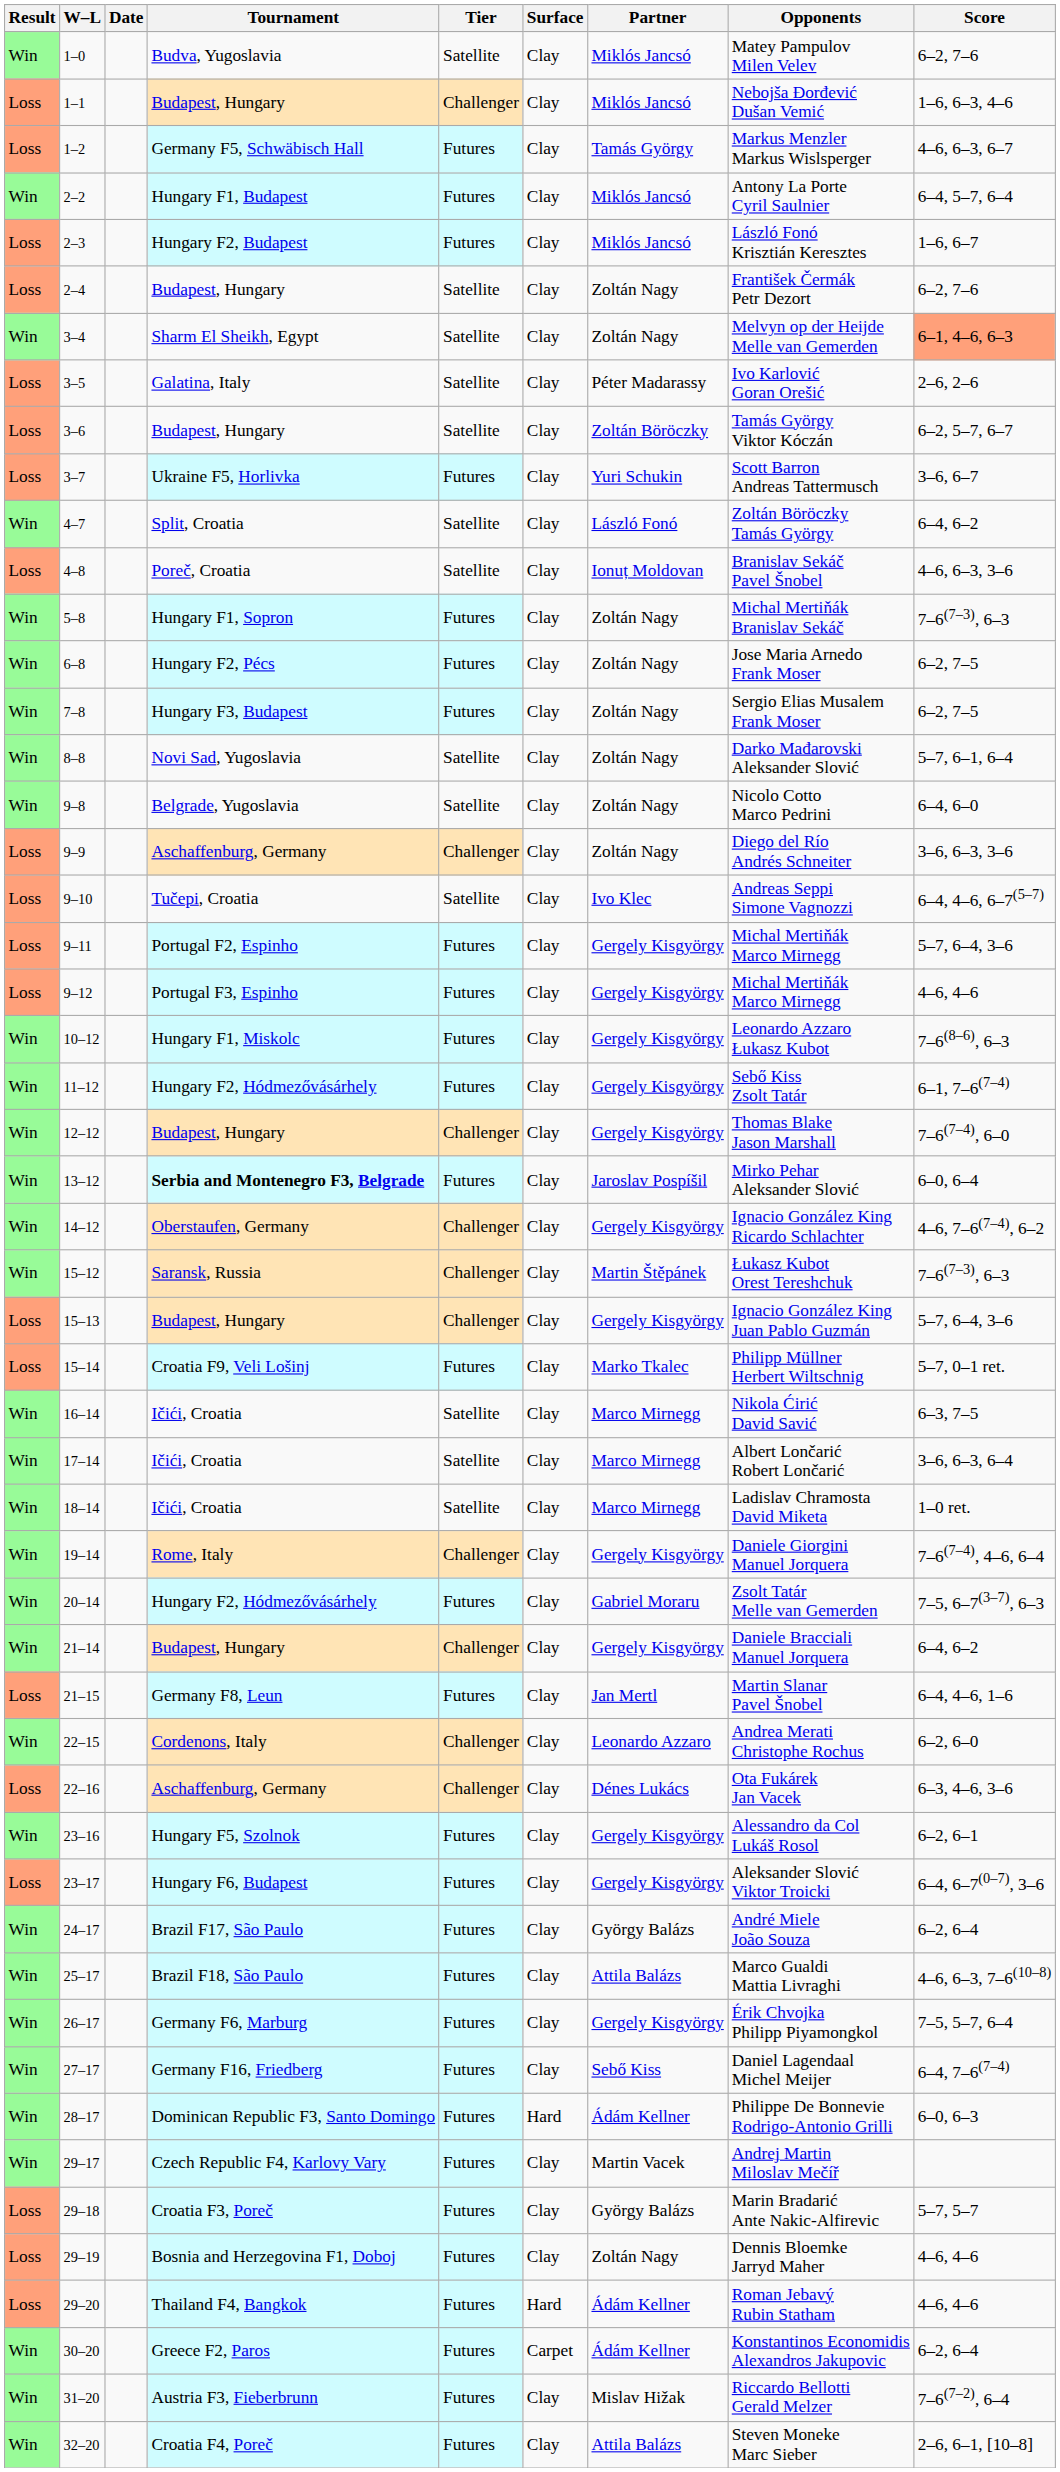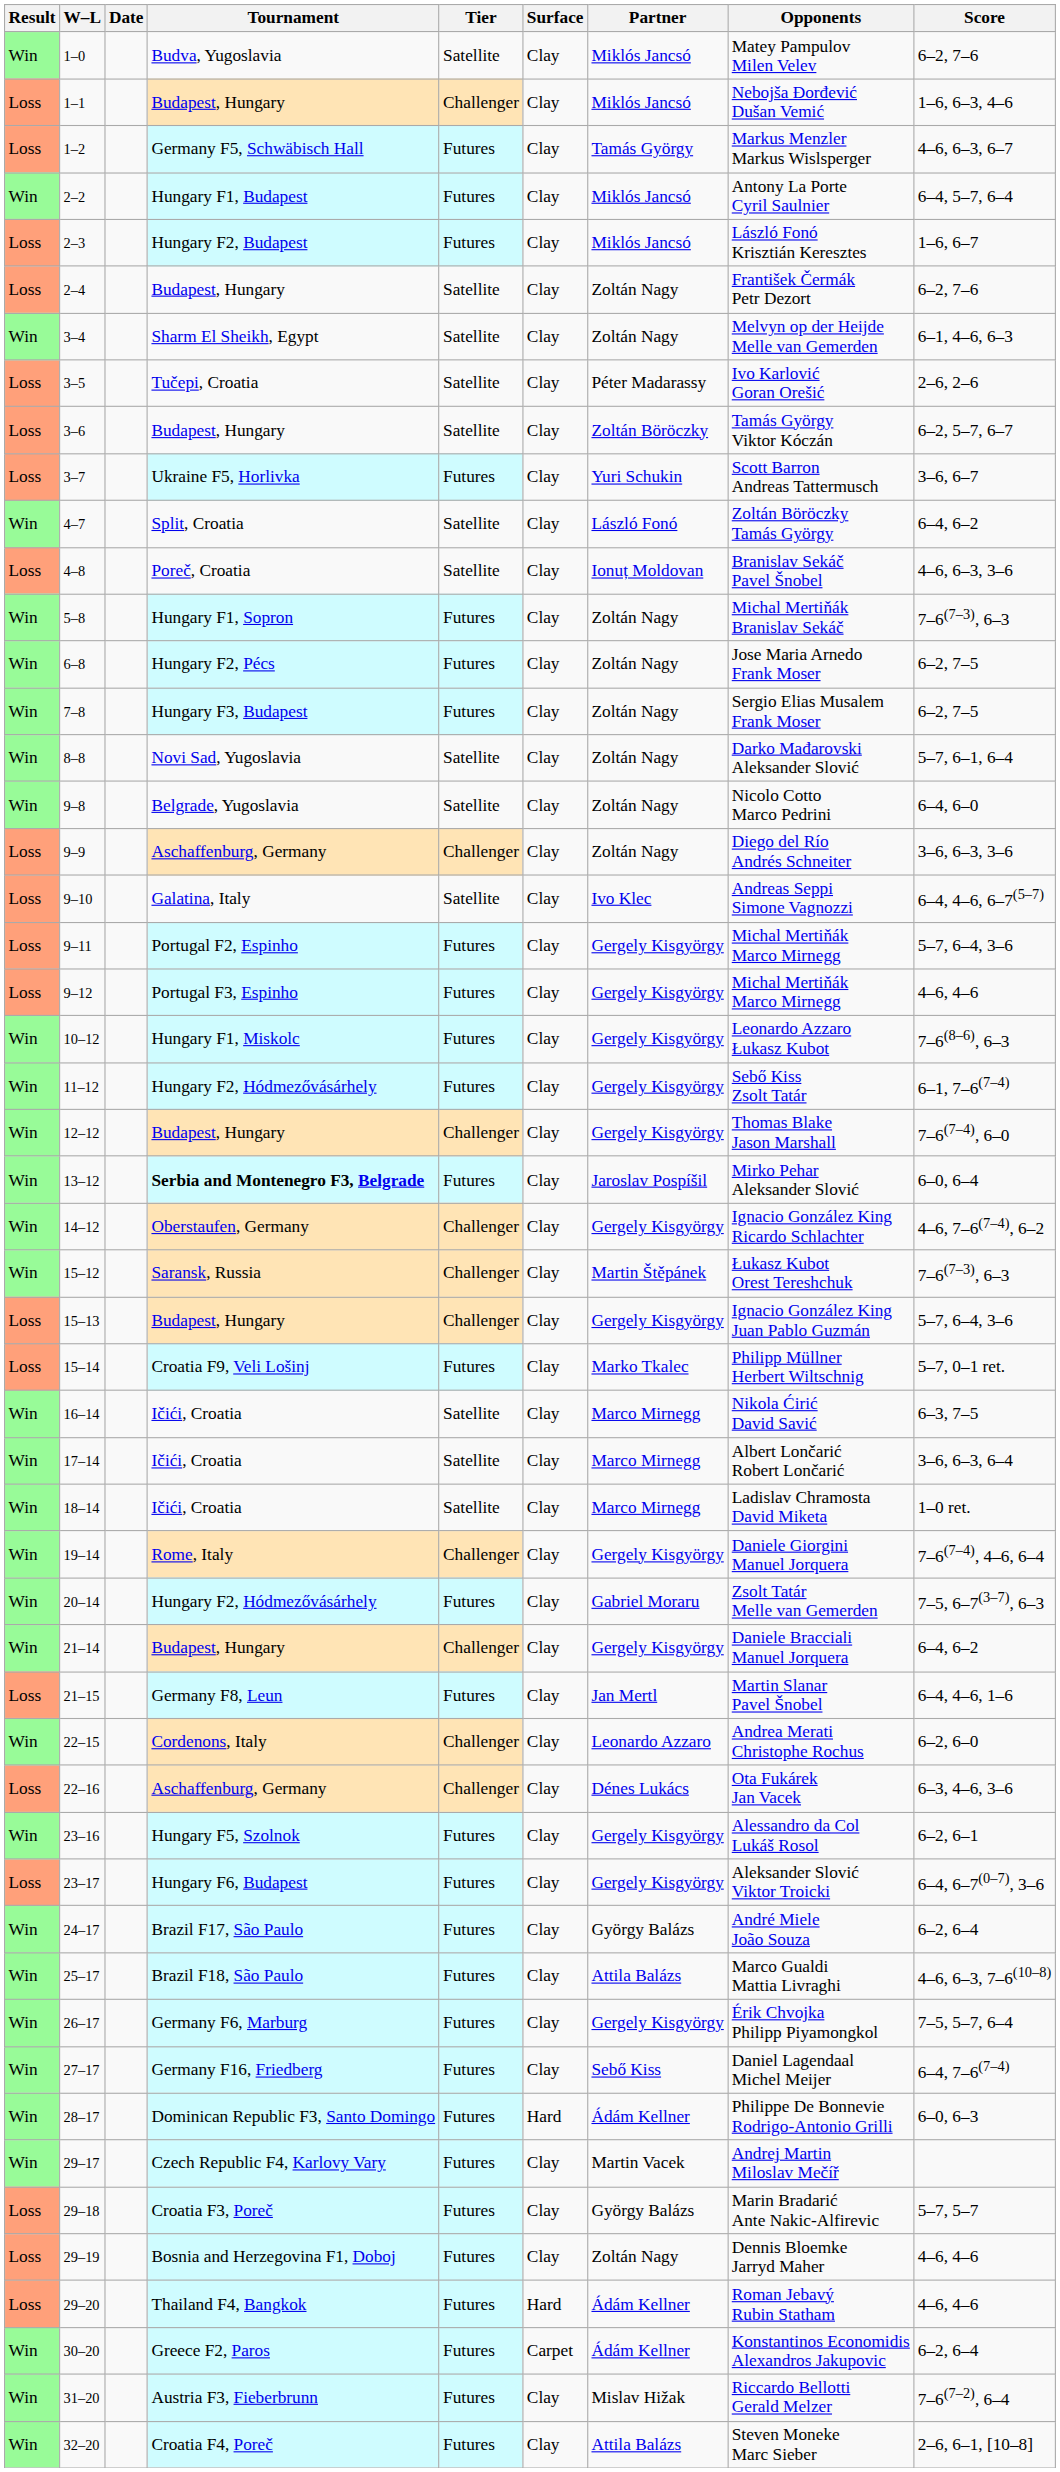3–4 | Score: lightsalmon background -> no background
3–5 | Tournament: Galatina, Italy -> Tučepi, Croatia
9–10 | Tournament: Tučepi, Croatia -> Galatina, Italy
